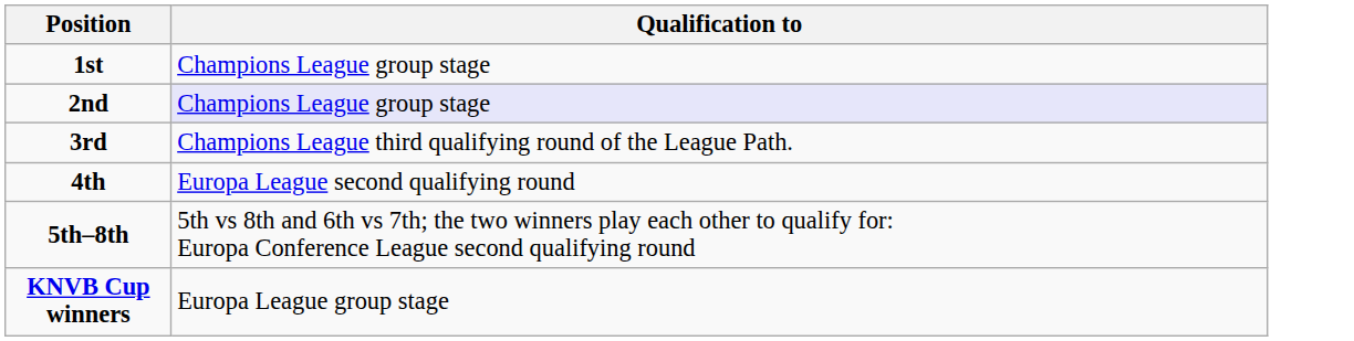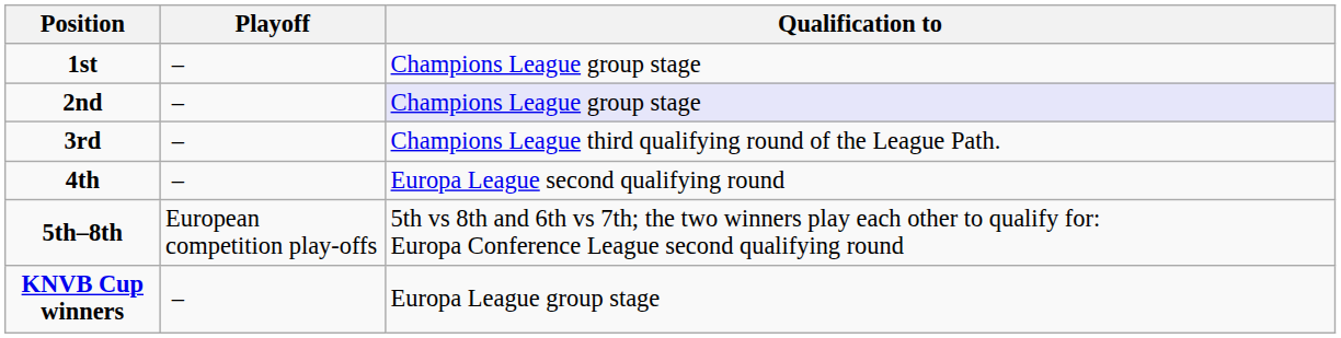+ column: Playoff | – | – | – | – | European competition play-offs | –
